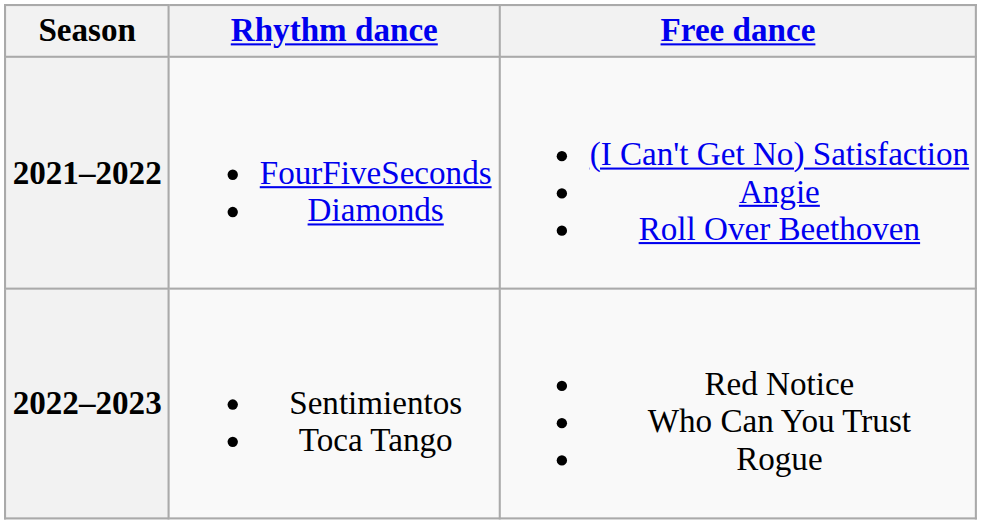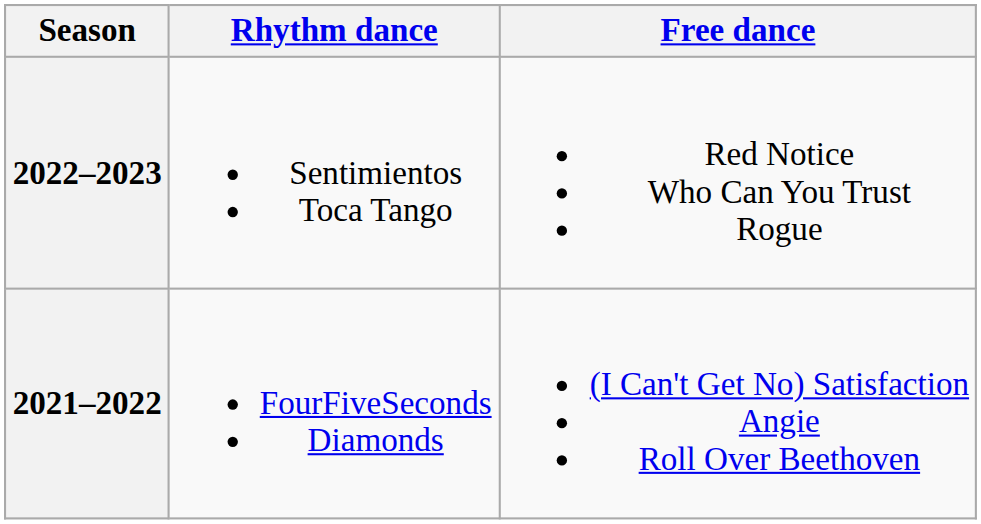rows swapped: 2022–2023 <-> 2021–2022
